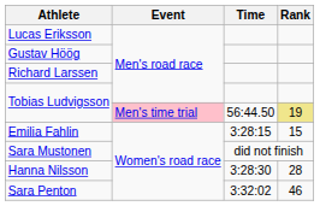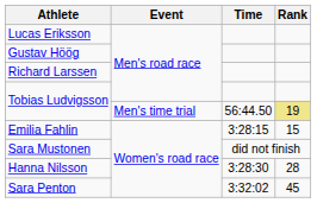Tobias Ludvigsson / 56:44.50 | Event: pink background -> no background
Sara Penton | Rank: 46 -> 45
